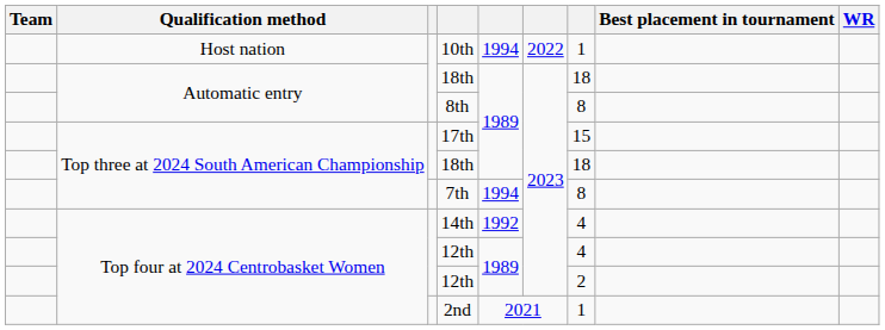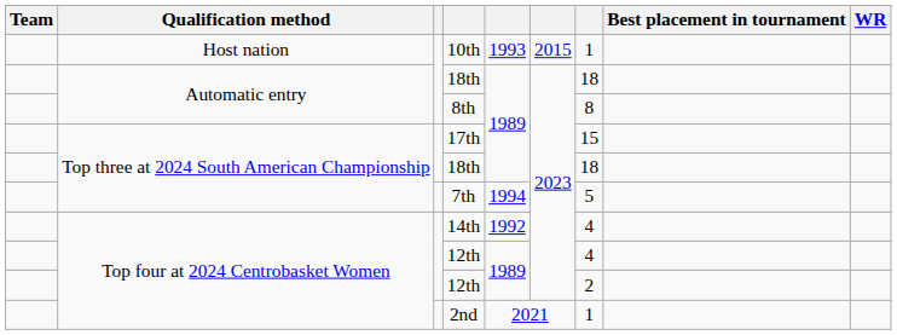10th | column 5: 1994 -> 1993
10th | column 6: 2022 -> 2015
7th | column 7: 8 -> 5
